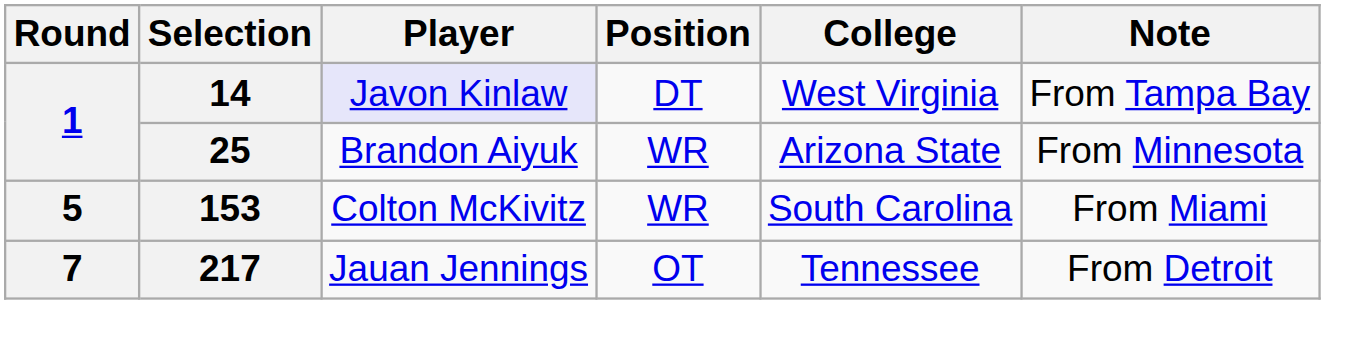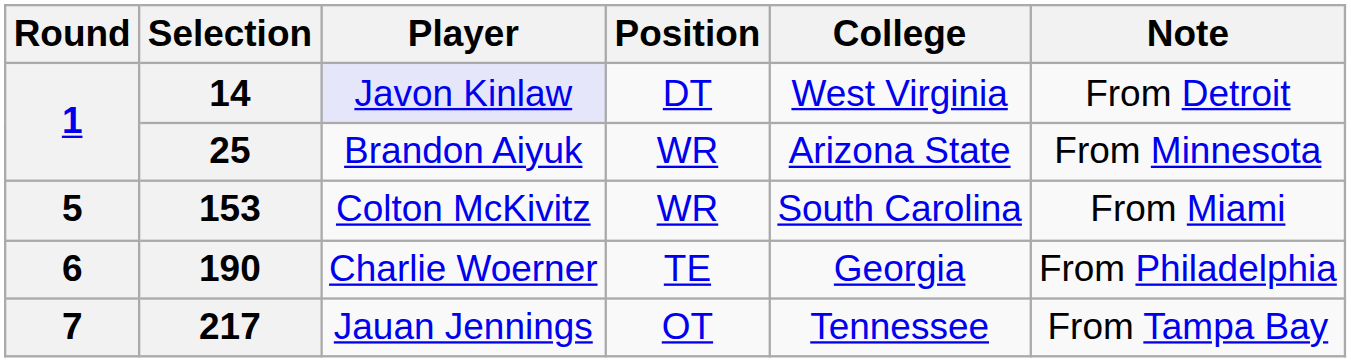14 | Note: From Tampa Bay -> From Detroit
+ row: 6 | 190 | Charlie Woerner | TE | Georgia | From Philadelphia
217 | Note: From Detroit -> From Tampa Bay
